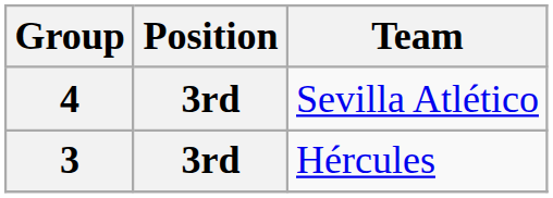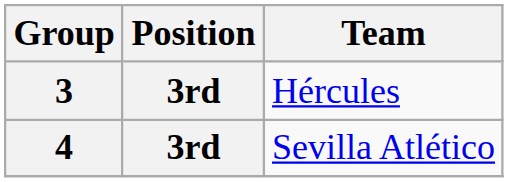rows swapped: 3 <-> 4
